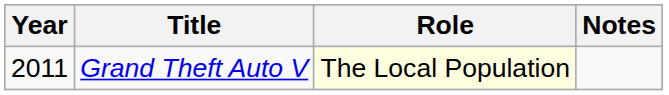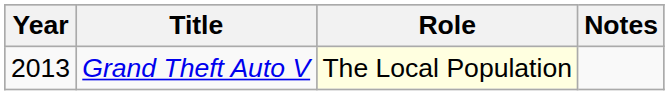Grand Theft Auto V | Year: 2011 -> 2013
